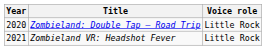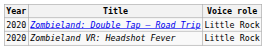Zombieland VR: Headshot Fever | Year: 2021 -> 2020
